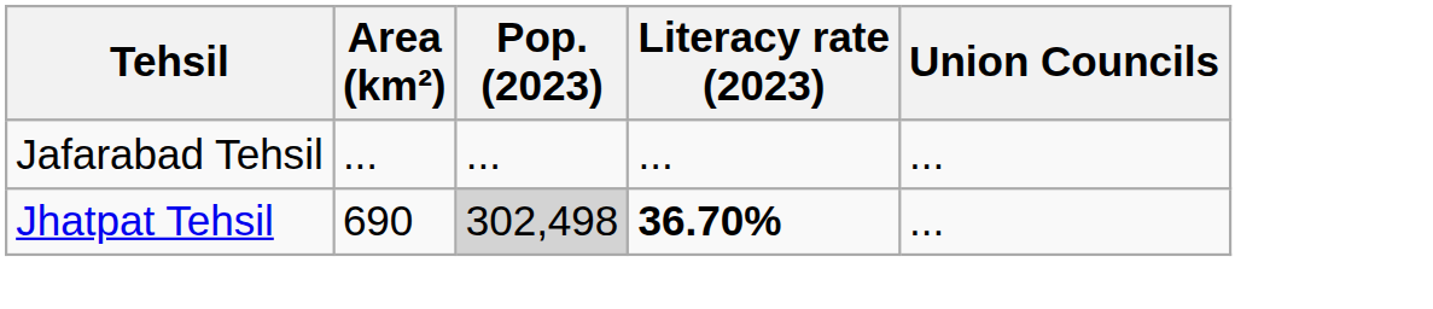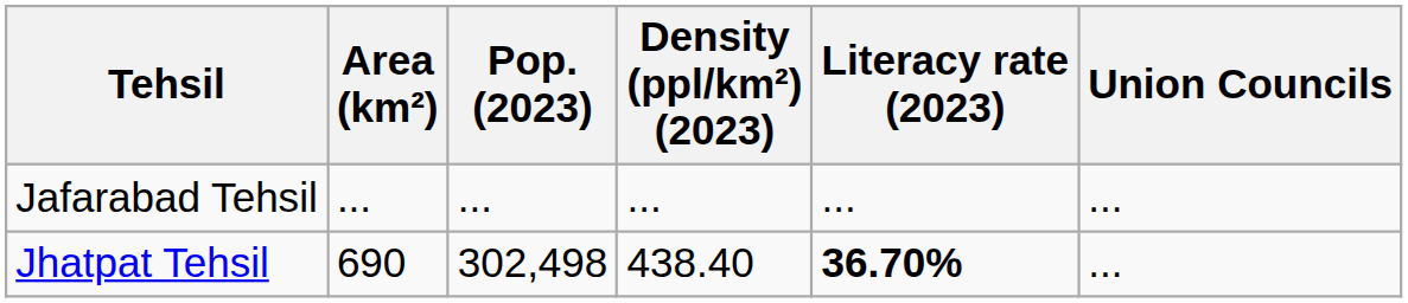+ column: Density (ppl/km²) (2023) | ... | 438.40
Jhatpat Tehsil | Pop. (2023): lightgrey background -> no background
